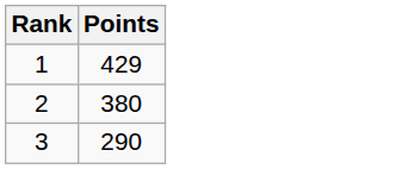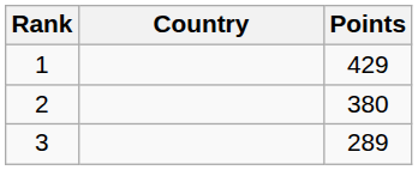+ column: Country
3 | Points: 290 -> 289
